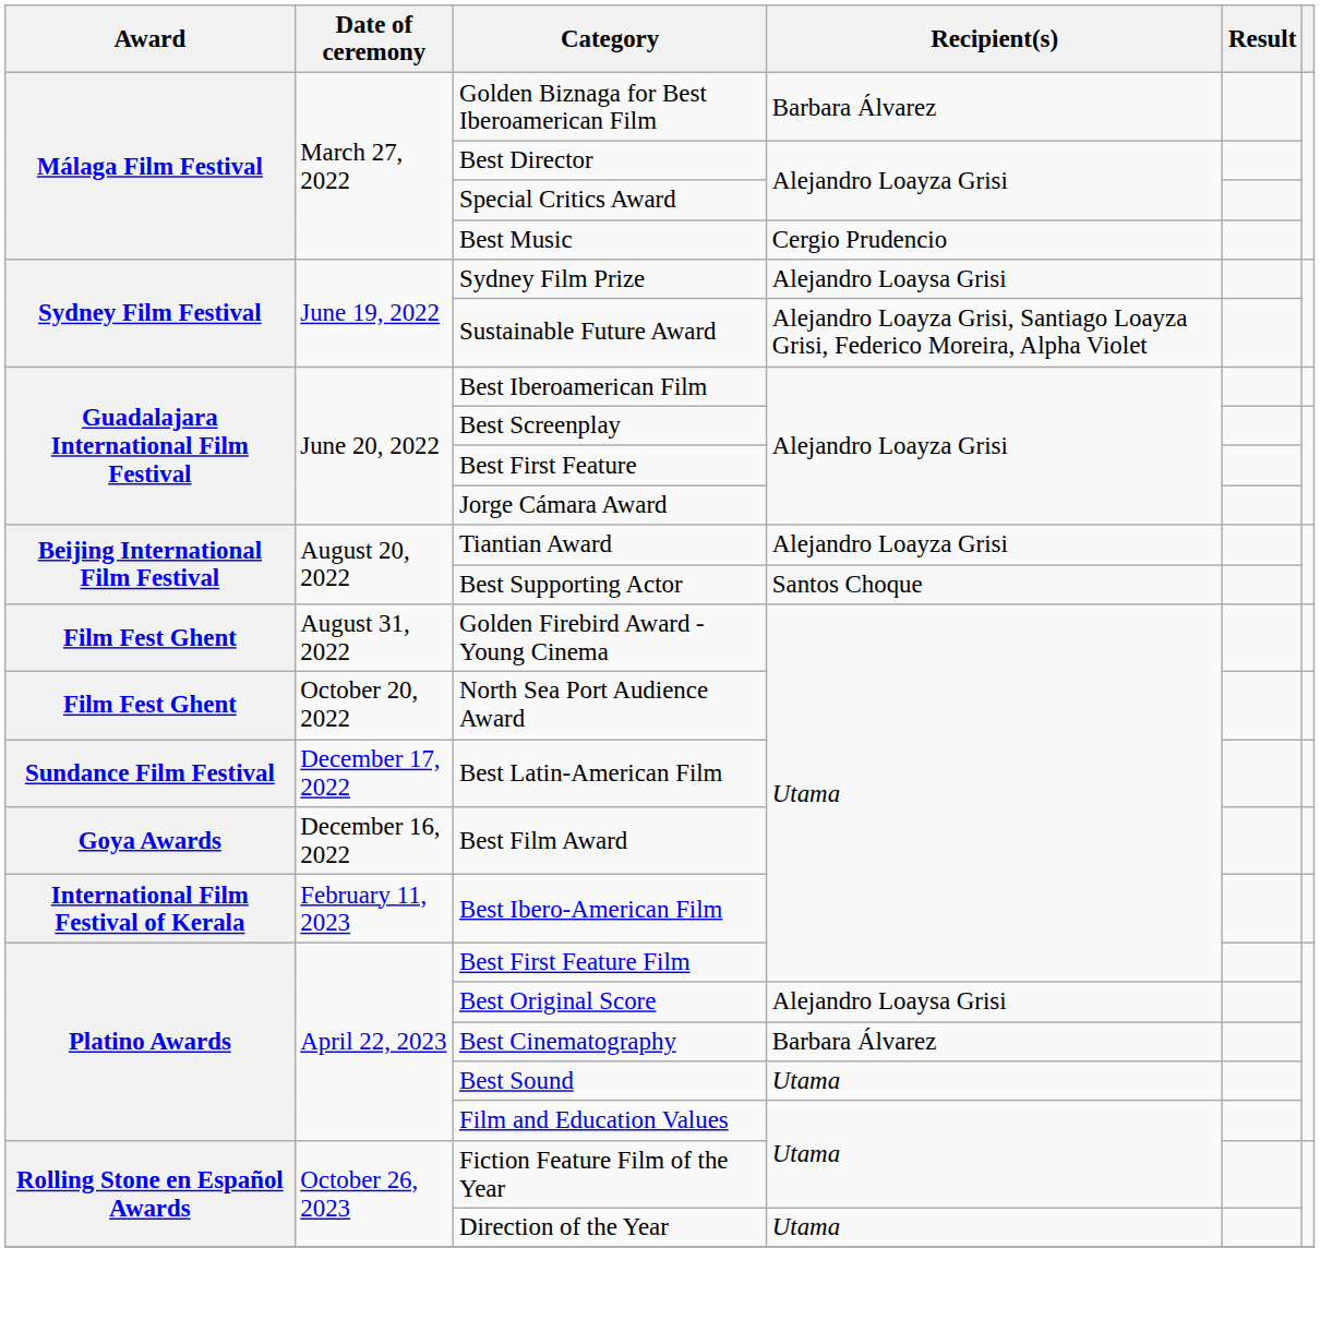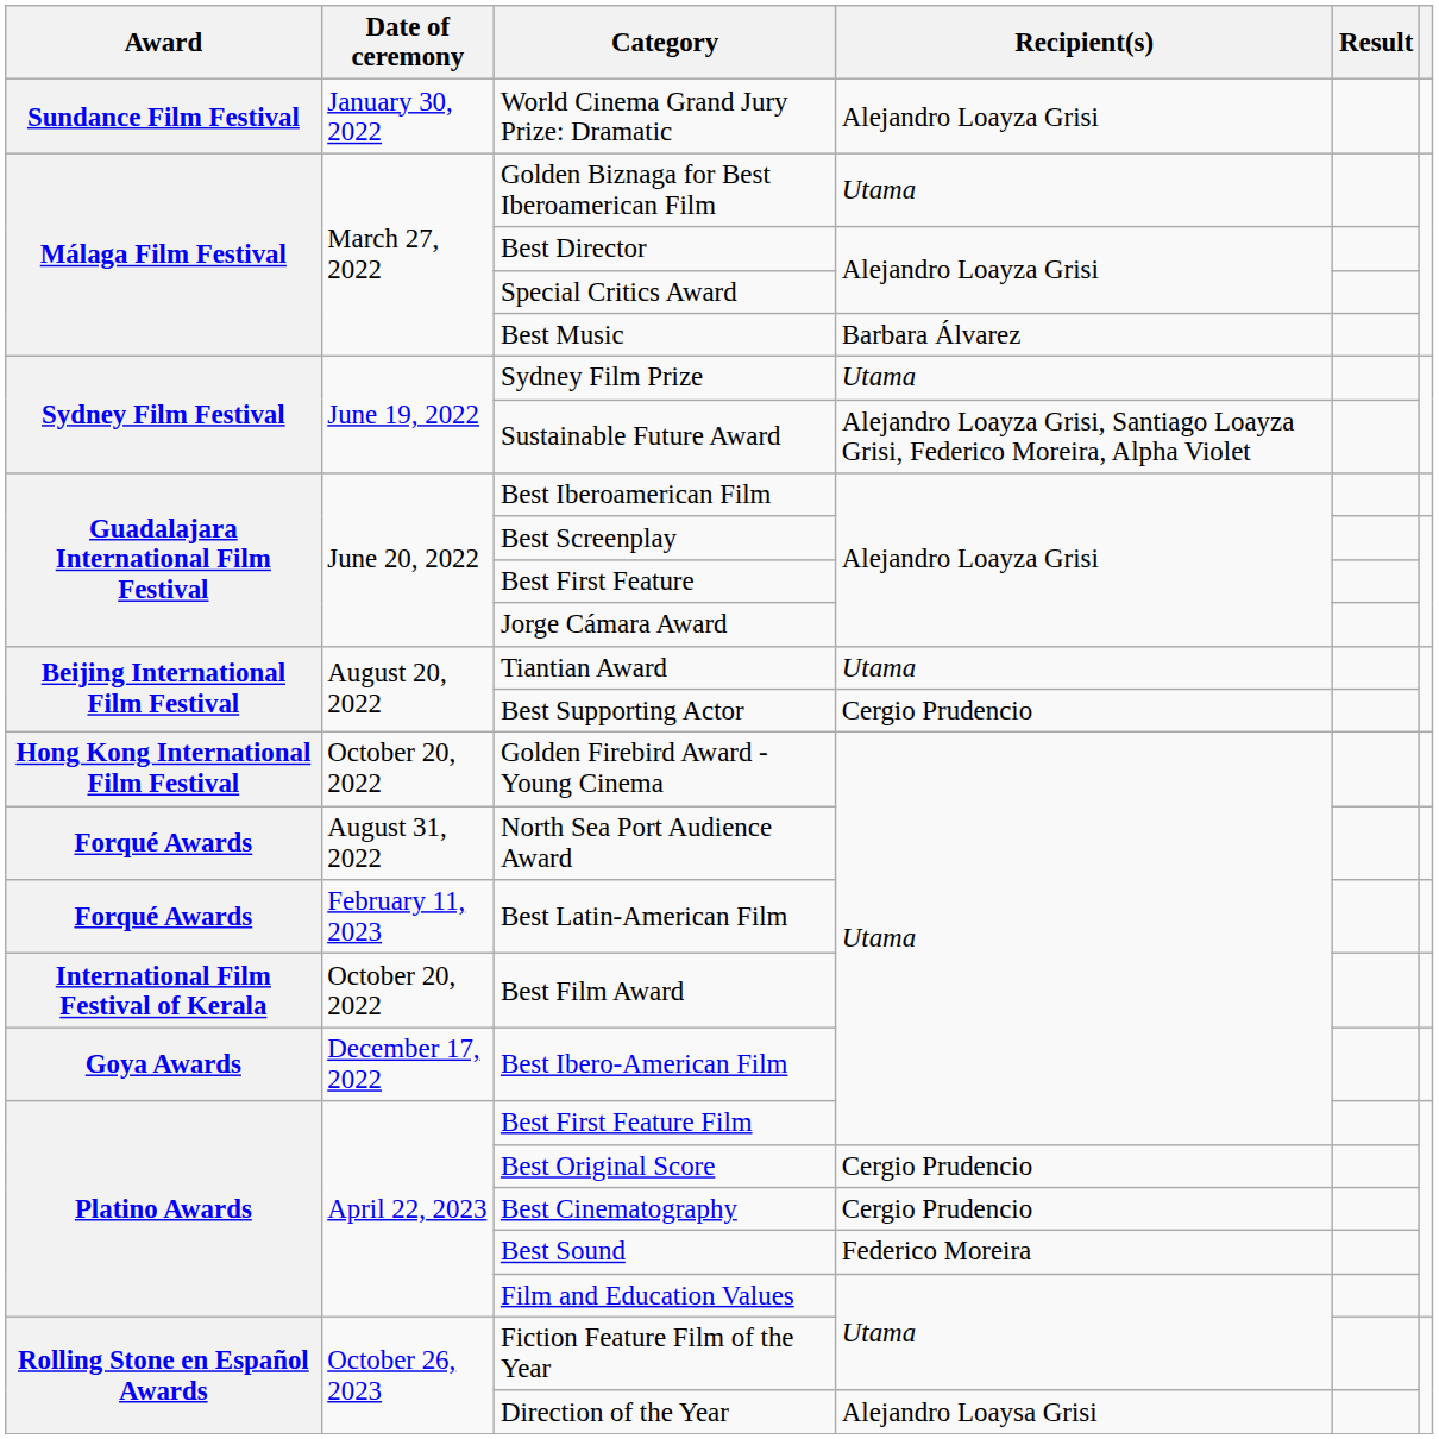+ row: Sundance Film Festival | January 30, 2022 | World Cinema Grand Jury Prize: Dramatic | Alejandro Loayza Grisi
Golden Biznaga for Best Iberoamerican Film | Recipient(s): Barbara Álvarez -> Utama
Best Music | Recipient(s): Cergio Prudencio -> Barbara Álvarez
Sydney Film Prize | Recipient(s): Alejandro Loaysa Grisi -> Utama
Tiantian Award | Recipient(s): Alejandro Loayza Grisi -> Utama
Best Supporting Actor | Recipient(s): Santos Choque -> Cergio Prudencio
Golden Firebird Award - Young Cinema | Award: Film Fest Ghent -> Hong Kong International Film Festival
Golden Firebird Award - Young Cinema | Date of ceremony: August 31, 2022 -> October 20, 2022
North Sea Port Audience Award | Award: Film Fest Ghent -> Forqué Awards
North Sea Port Audience Award | Date of ceremony: October 20, 2022 -> August 31, 2022
Best Latin-American Film | Award: Sundance Film Festival -> Forqué Awards
Best Latin-American Film | Date of ceremony: December 17, 2022 -> February 11, 2023
Best Film Award | Award: Goya Awards -> International Film Festival of Kerala
Best Film Award | Date of ceremony: December 16, 2022 -> October 20, 2022
Best Ibero-American Film | Award: International Film Festival of Kerala -> Goya Awards
Best Ibero-American Film | Date of ceremony: February 11, 2023 -> December 17, 2022
Best Original Score | Recipient(s): Alejandro Loaysa Grisi -> Cergio Prudencio
Best Cinematography | Recipient(s): Barbara Álvarez -> Cergio Prudencio
Best Sound | Recipient(s): Utama -> Federico Moreira
Direction of the Year | Recipient(s): Utama -> Alejandro Loaysa Grisi
